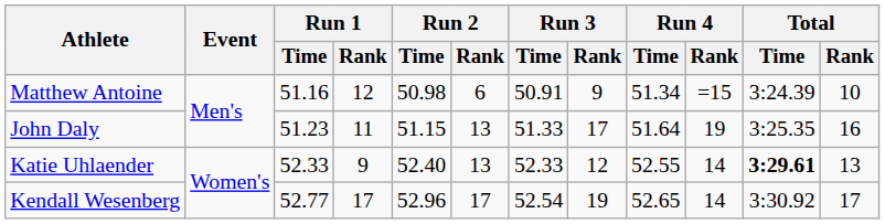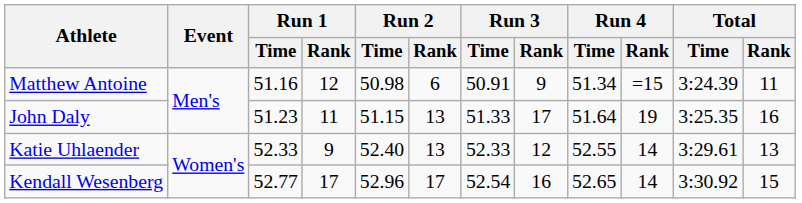Matthew Antoine | Total / Rank: 10 -> 11
Katie Uhlaender | Total / Time: bold -> normal
Kendall Wesenberg | Run 3 / Rank: 19 -> 16
Kendall Wesenberg | Total / Rank: 17 -> 15
